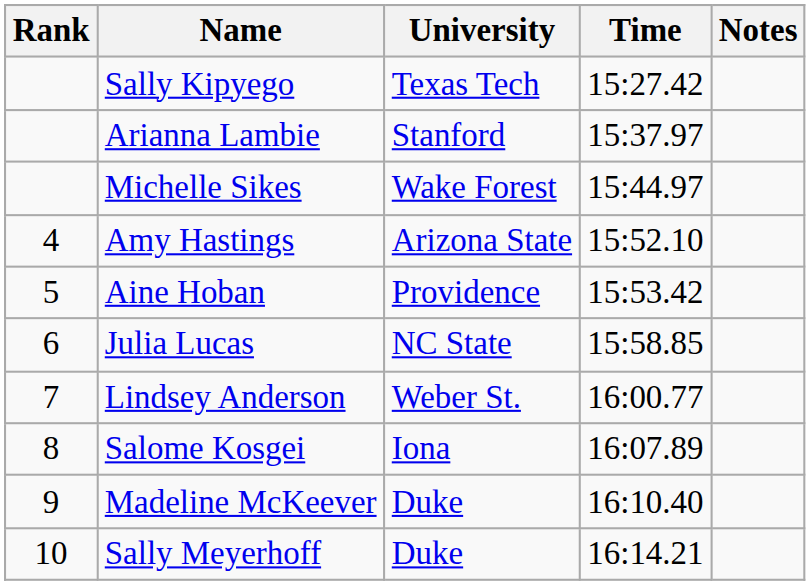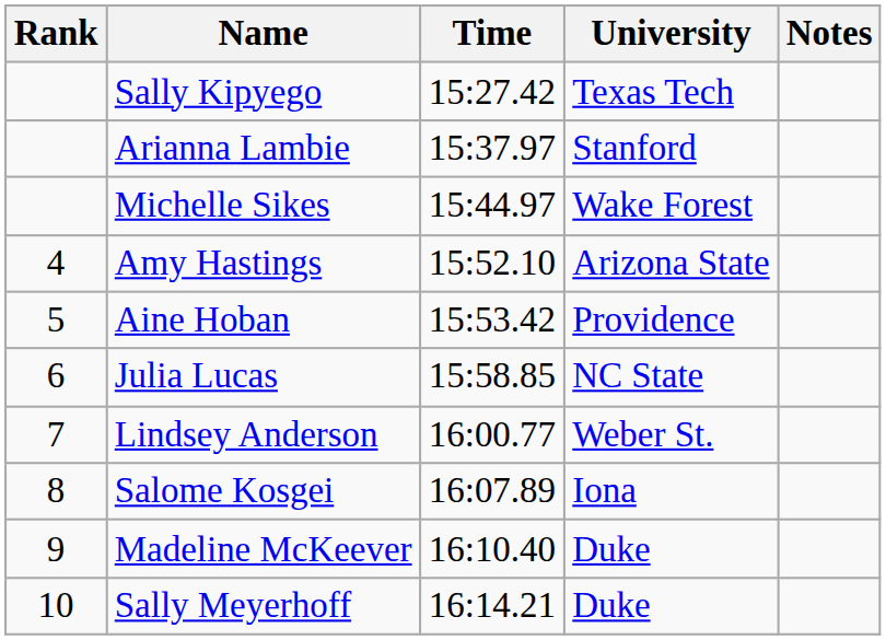columns swapped: University <-> Time
